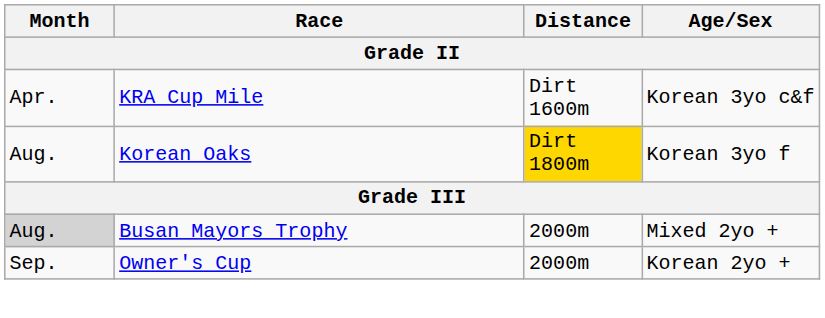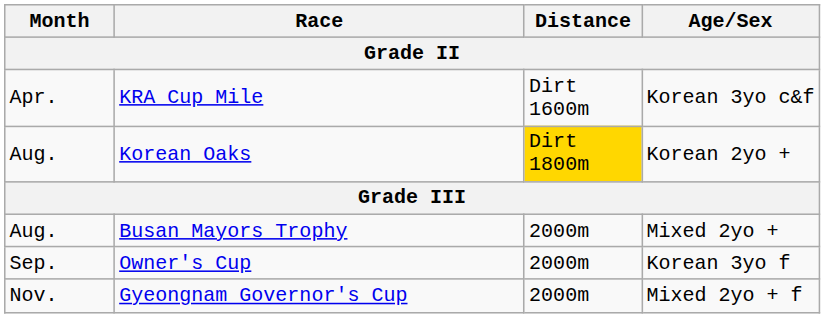Korean Oaks | Age/Sex: Korean 3yo f -> Korean 2yo +
Busan Mayors Trophy | Month: lightgrey background -> no background
Owner's Cup | Age/Sex: Korean 2yo + -> Korean 3yo f
+ row: Nov. | Gyeongnam Governor's Cup | 2000m | Mixed 2yo + f
